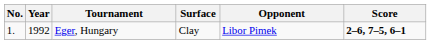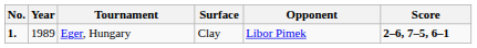Eger, Hungary | No.: normal -> bold
Eger, Hungary | Year: 1992 -> 1989
